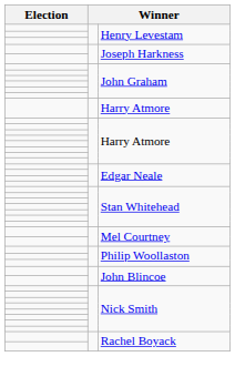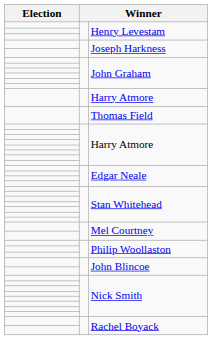+ row: Thomas Field
